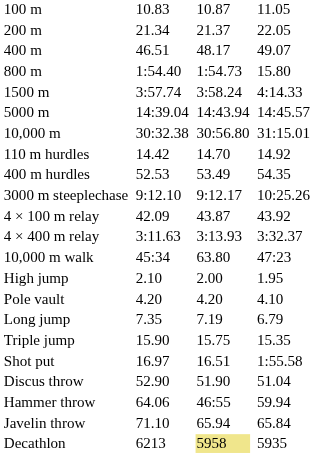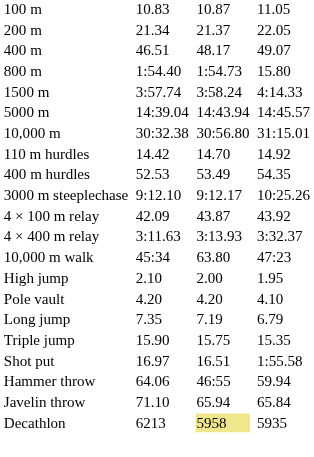- row: Discus throw | 52.90 | 51.90 | 51.04
